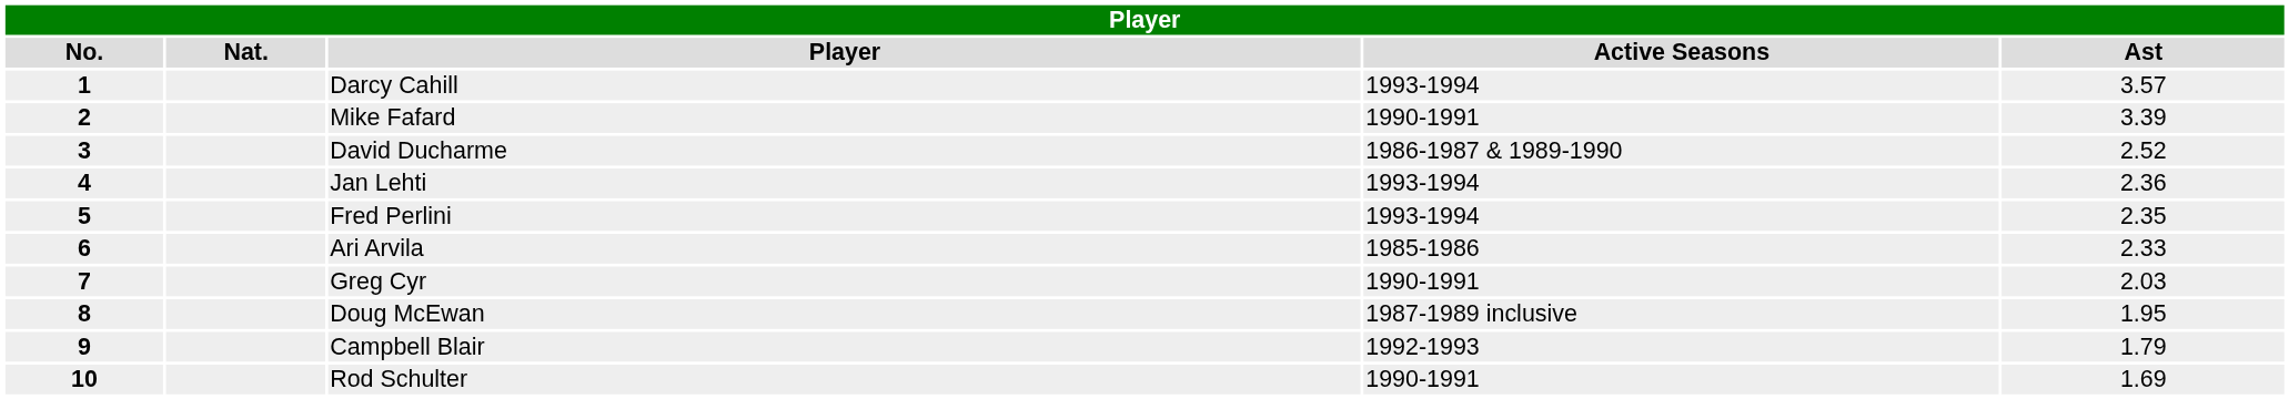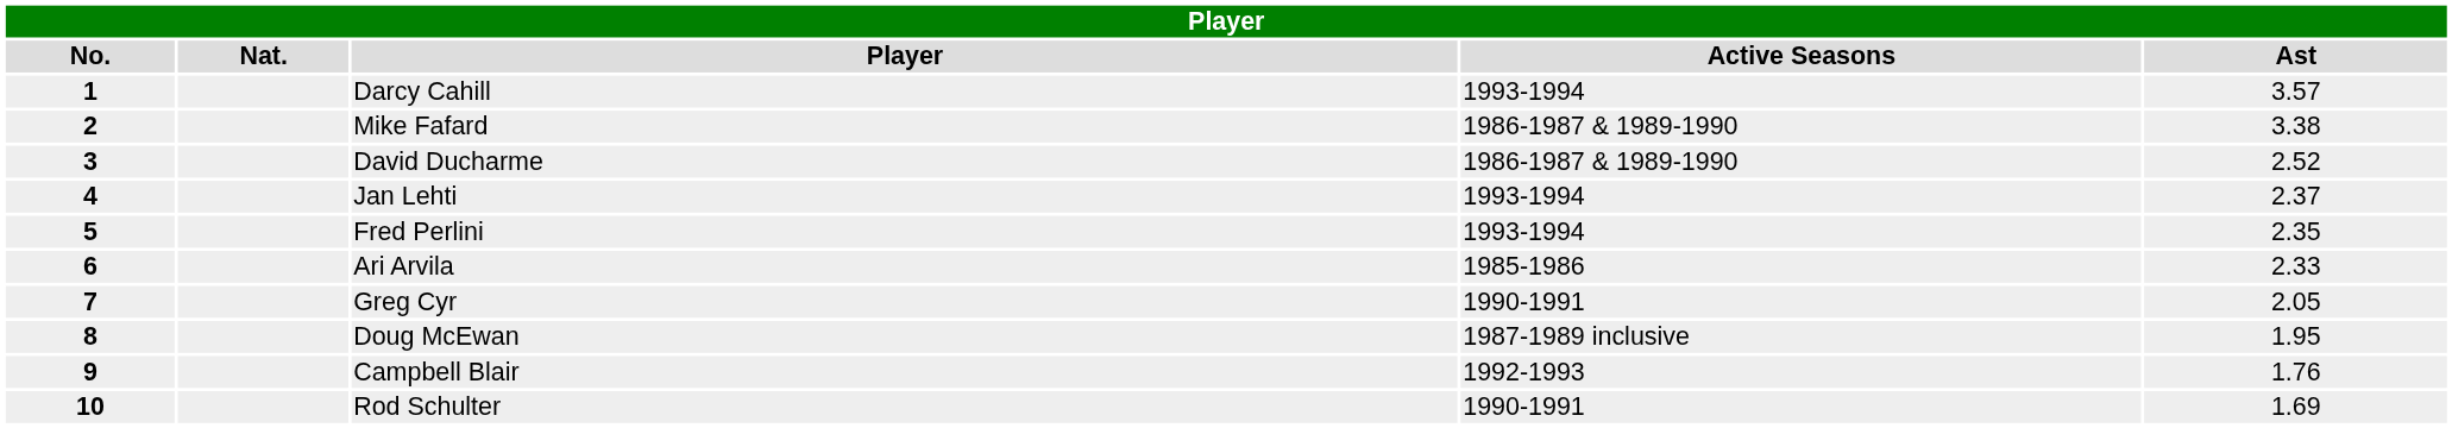Mike Fafard | Active Seasons: 1990-1991 -> 1986-1987 & 1989-1990
Mike Fafard | Ast: 3.39 -> 3.38
Jan Lehti | Ast: 2.36 -> 2.37
Greg Cyr | Ast: 2.03 -> 2.05
Campbell Blair | Ast: 1.79 -> 1.76
